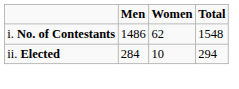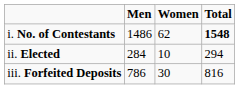i. No. of Contestants | Total: normal -> bold
+ row: iii. Forfeited Deposits | 786 | 30 | 816
